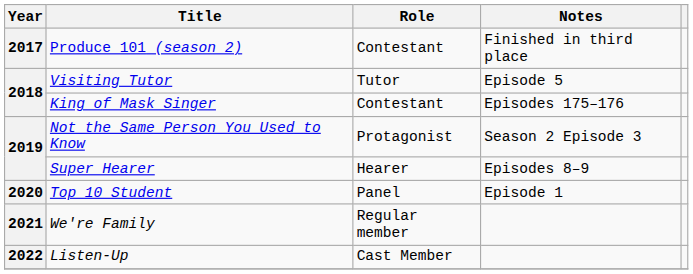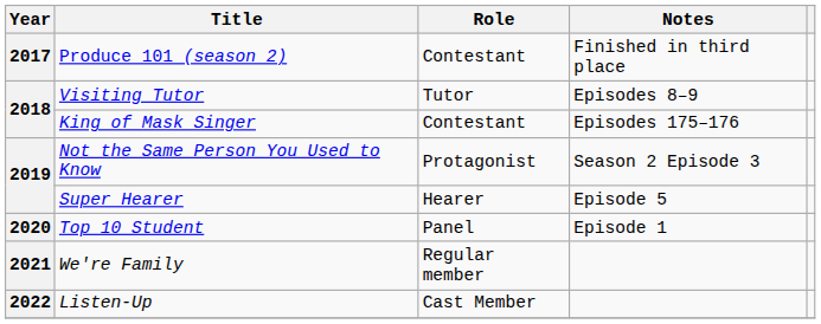Visiting Tutor | Notes: Episode 5 -> Episodes 8–9
Super Hearer | Notes: Episodes 8–9 -> Episode 5
